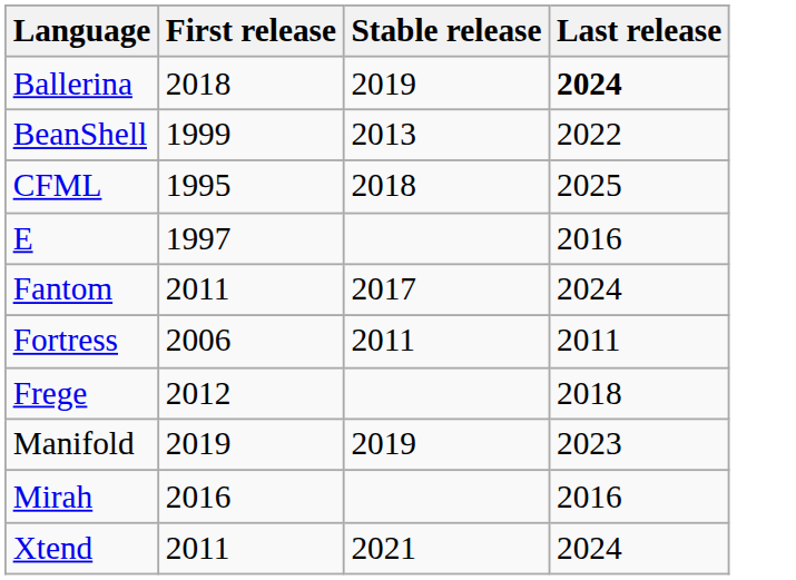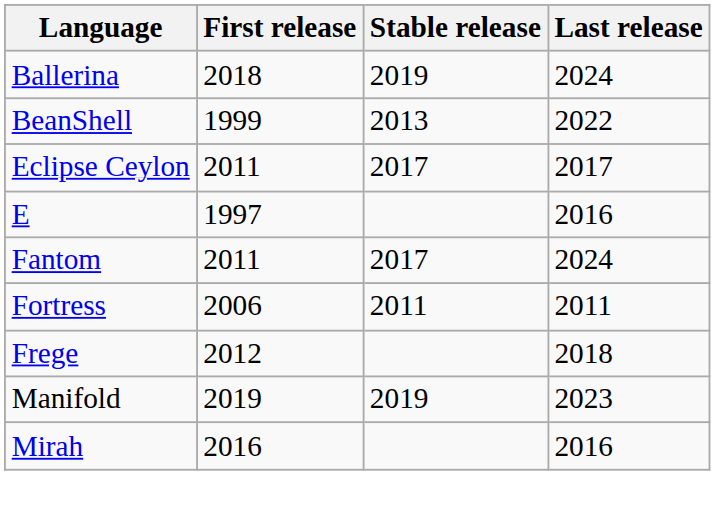Ballerina | Last release: bold -> normal
+ row: Eclipse Ceylon | 2011 | 2017 | 2017
- row: CFML | 1995 | 2018 | 2025
- row: Xtend | 2011 | 2021 | 2024
